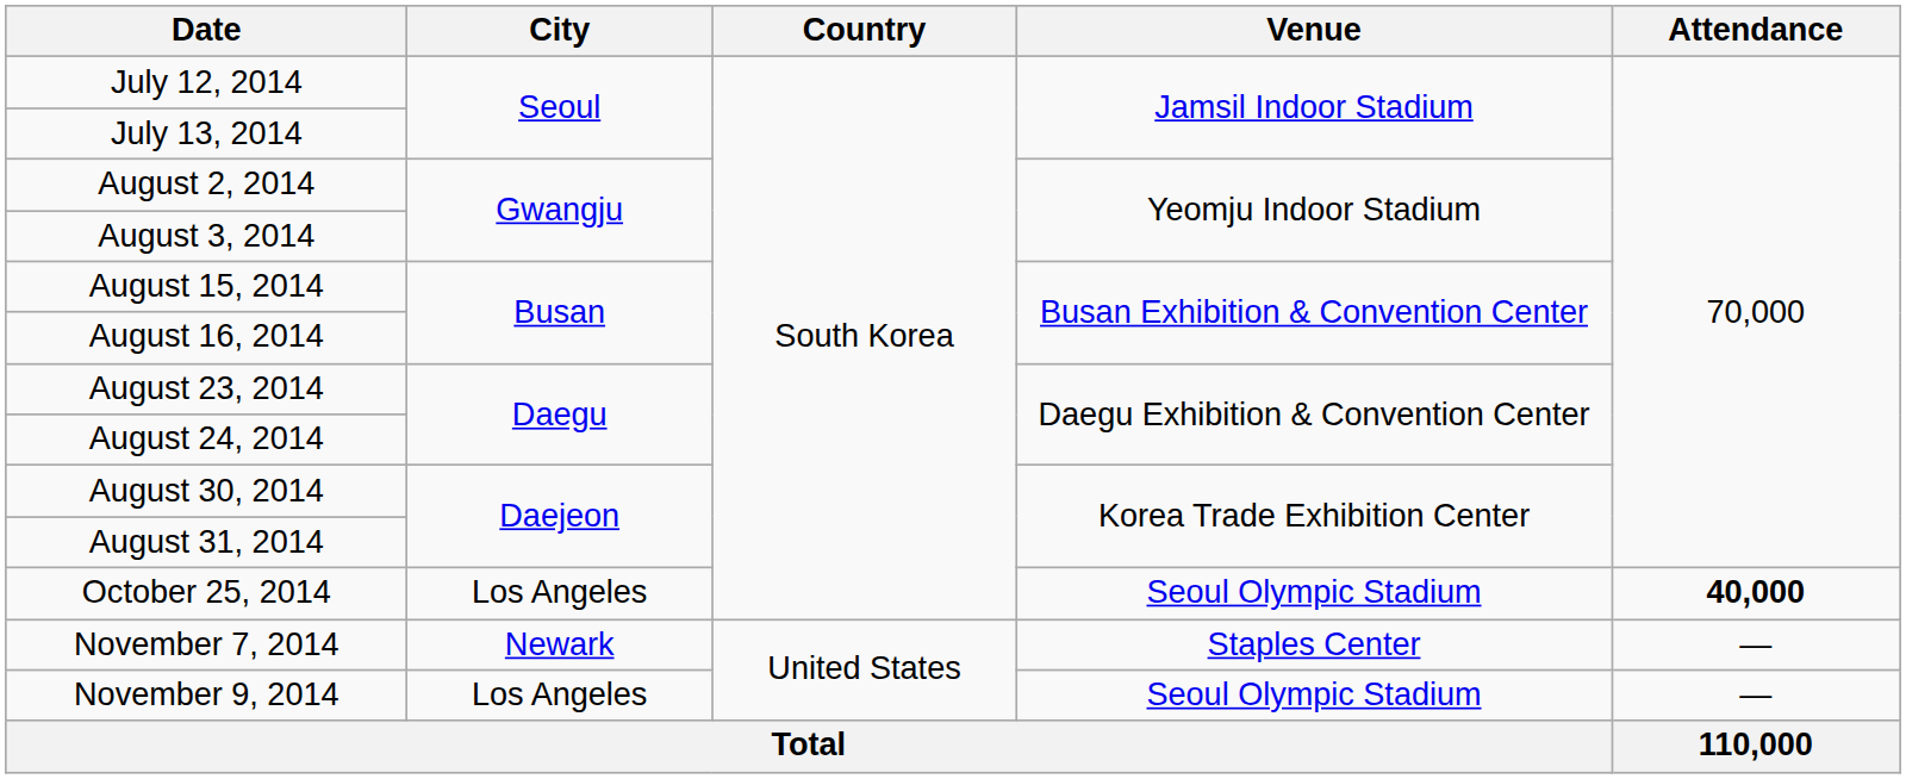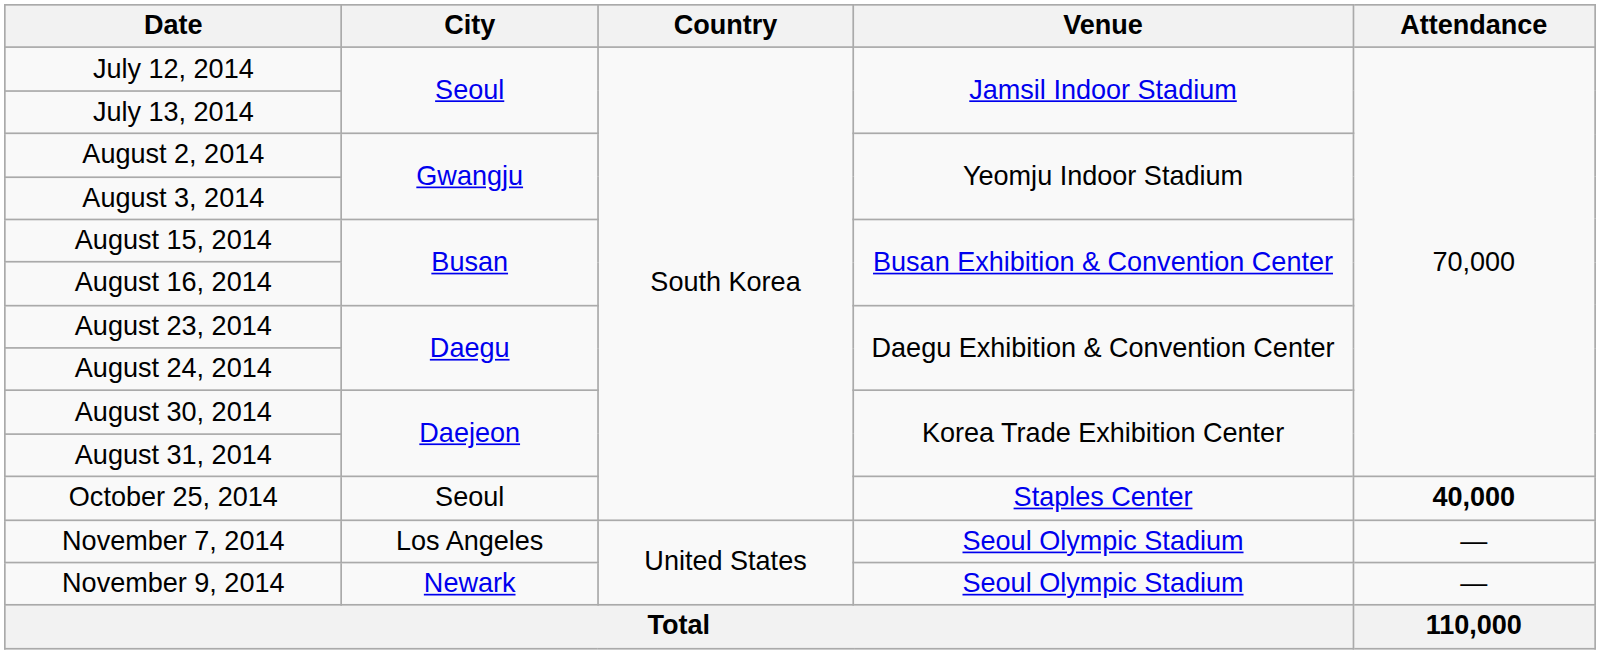October 25, 2014 | City: Los Angeles -> Seoul
October 25, 2014 | Venue: Seoul Olympic Stadium -> Staples Center
November 7, 2014 | City: Newark -> Los Angeles
November 7, 2014 | Venue: Staples Center -> Seoul Olympic Stadium
November 9, 2014 | City: Los Angeles -> Newark
